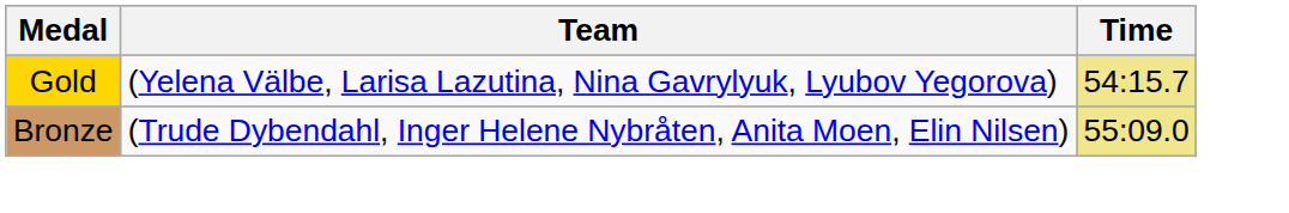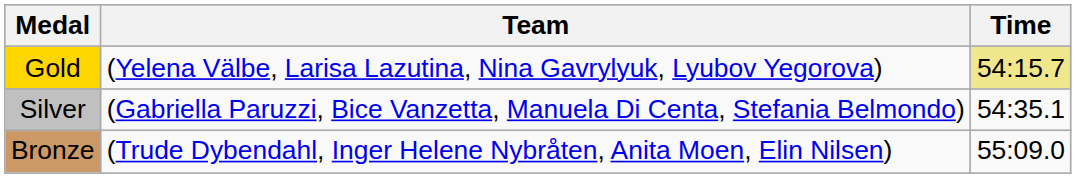+ row: Silver | (Gabriella Paruzzi, Bice Vanzetta, Manuela Di Centa, Stefania Belmondo) | 54:35.1
Bronze | Time: khaki background -> no background
